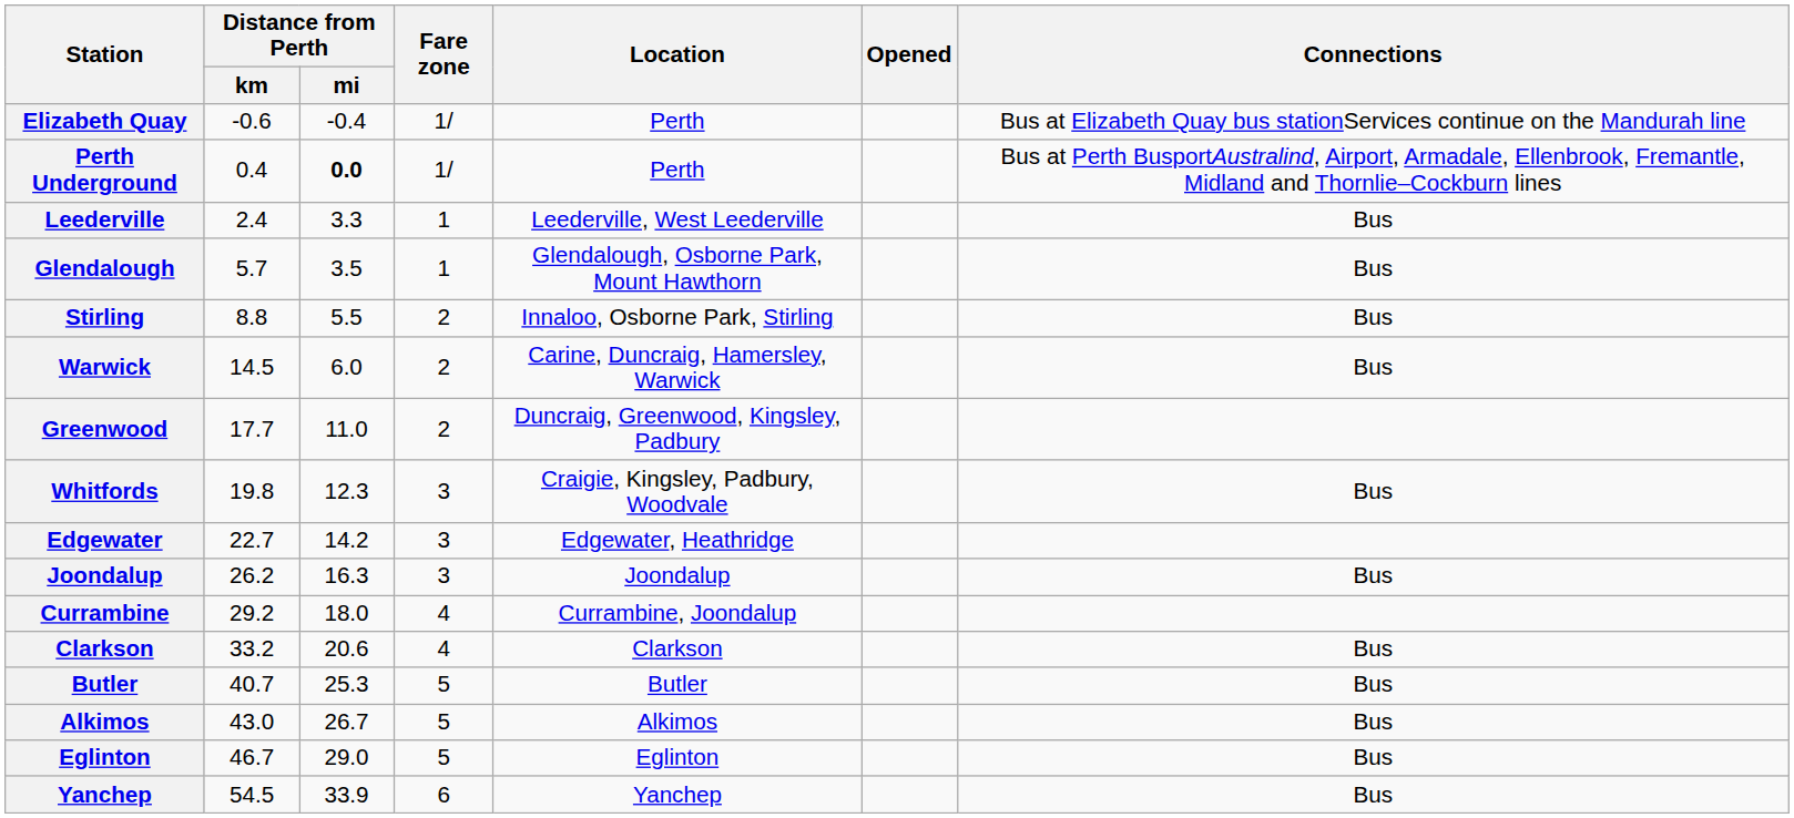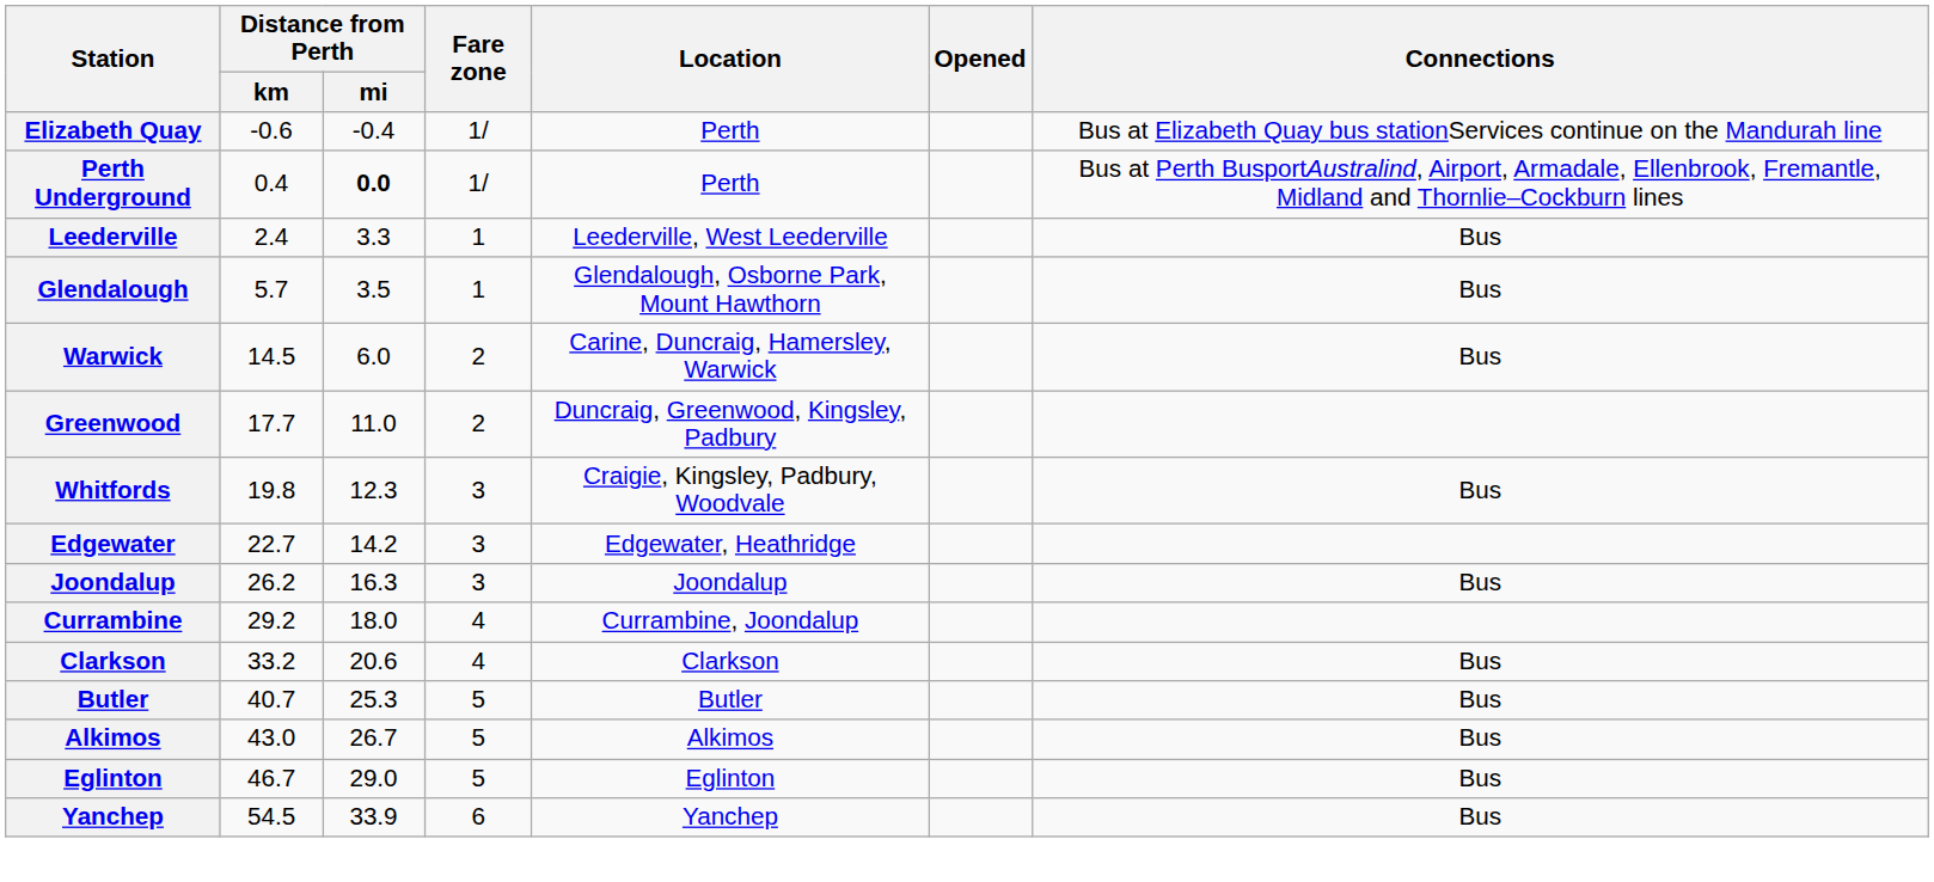- row: Stirling | 8.8 | 5.5 | 2 | Innaloo, Osborne Park, Stirling | Bus
